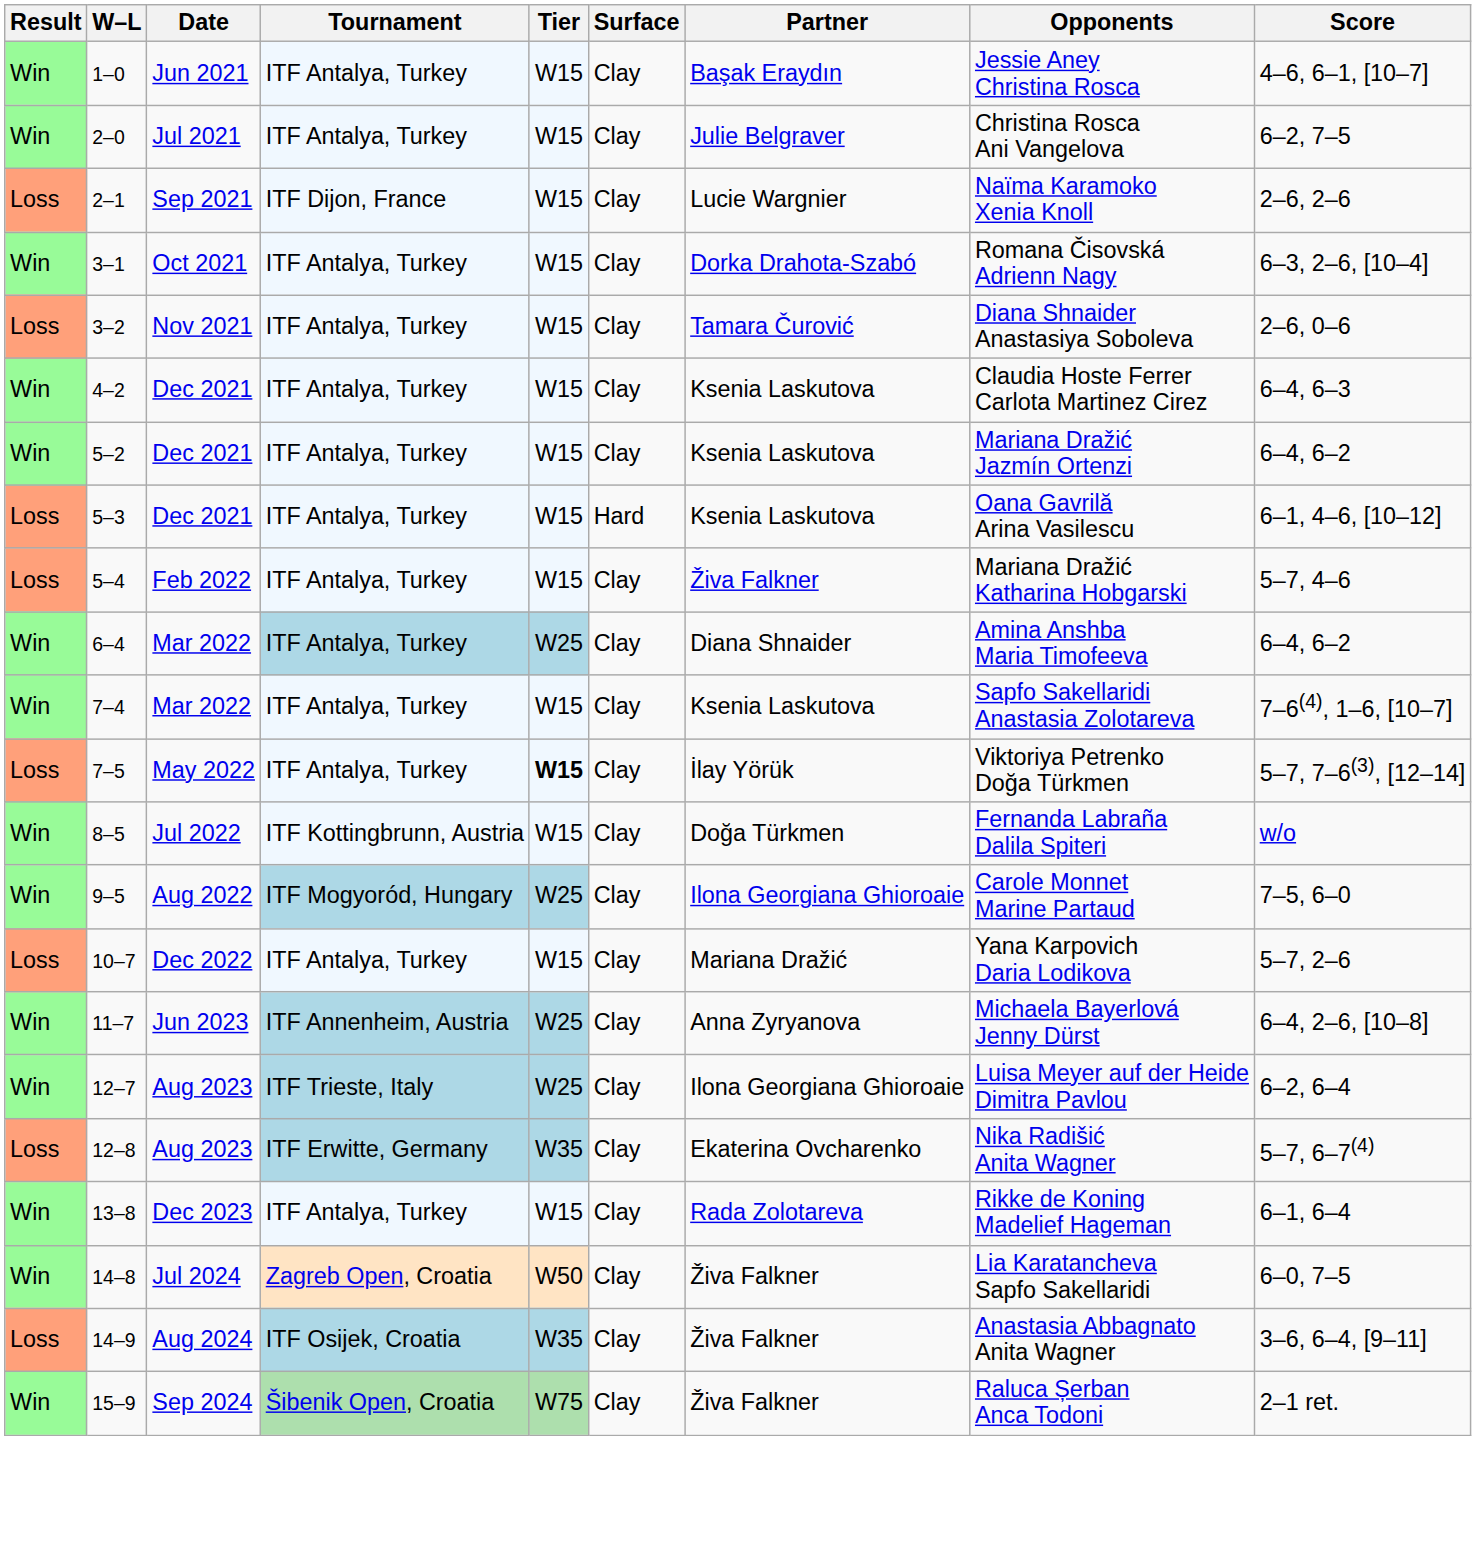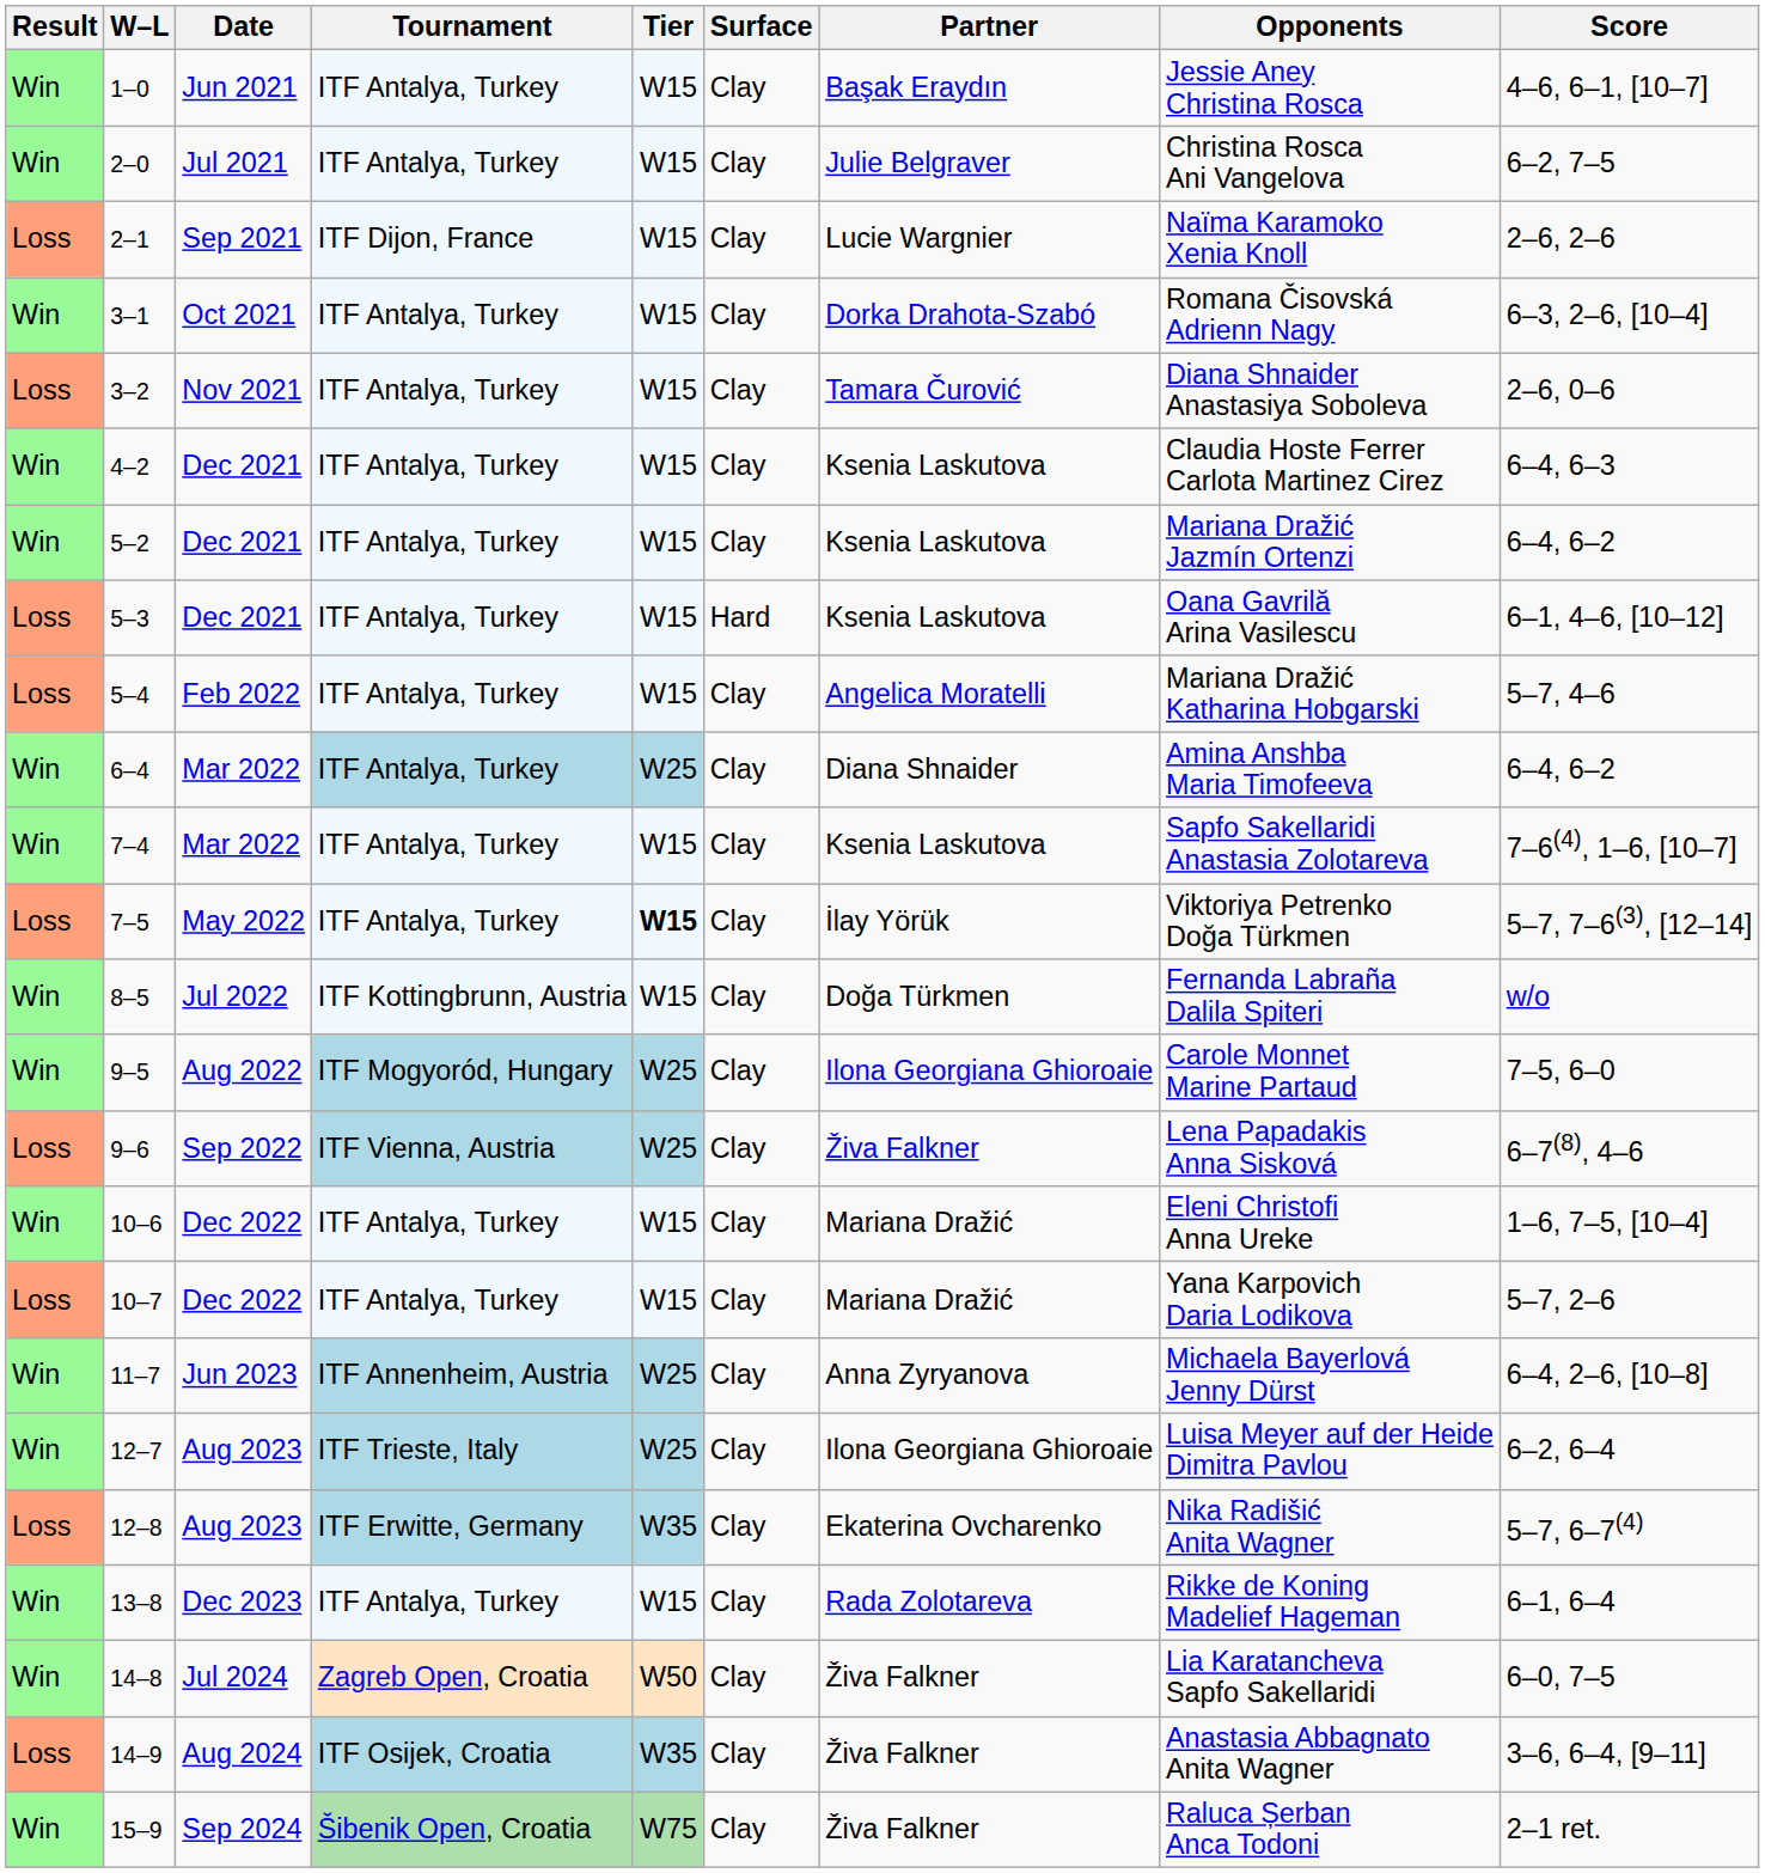5–4 | Partner: Živa Falkner -> Angelica Moratelli
+ row: Loss | 9–6 | Sep 2022 | ITF Vienna, Austria | W25 | Clay | Živa Falkner | Lena Papadakis Anna Sisková | 6–7(8), 4–6
+ row: Win | 10–6 | Dec 2022 | ITF Antalya, Turkey | W15 | Clay | Mariana Dražić | Eleni Christofi Anna Ureke | 1–6, 7–5, [10–4]
